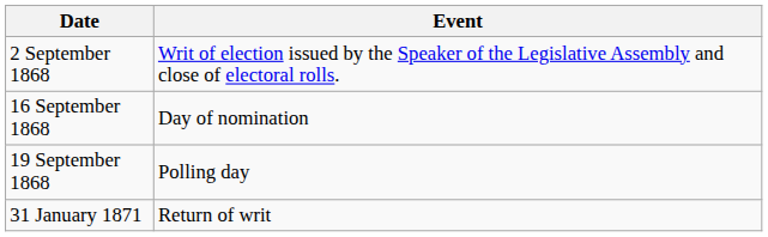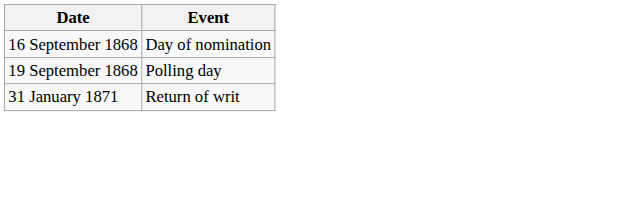- row: 2 September 1868 | Writ of election issued by the Speaker of the Legislative Assembly and close of electoral rolls.
